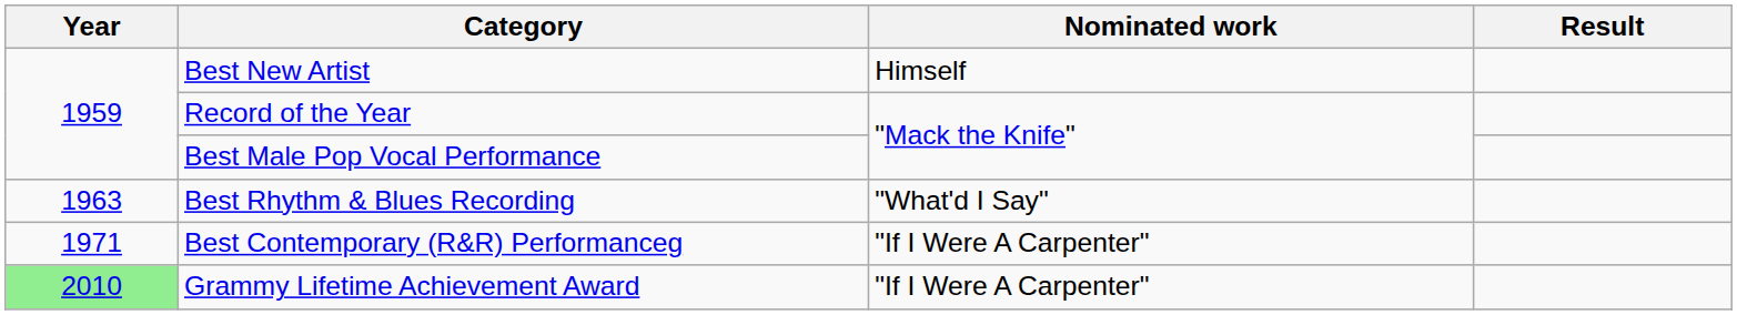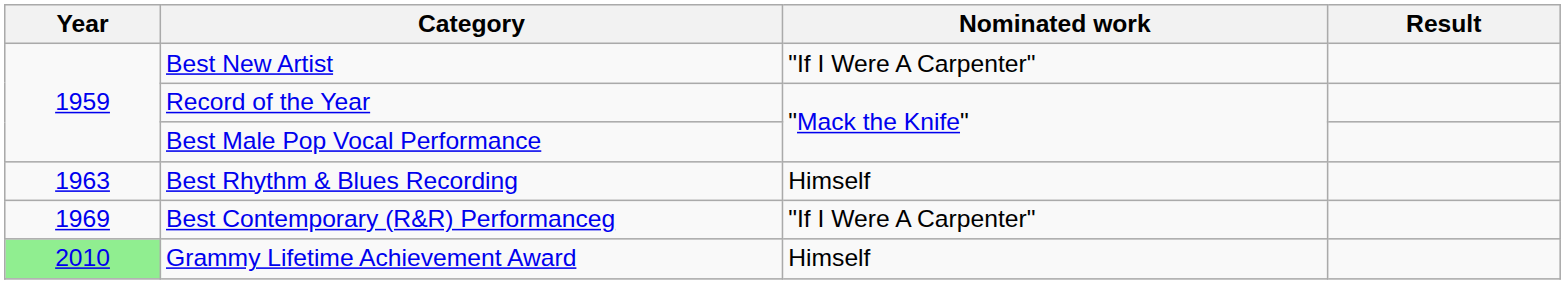Best New Artist | Nominated work: Himself -> "If I Were A Carpenter"
Best Rhythm & Blues Recording | Nominated work: "What'd I Say" -> Himself
Best Contemporary (R&R) Performanceg | Year: 1971 -> 1969
Grammy Lifetime Achievement Award | Nominated work: "If I Were A Carpenter" -> Himself
